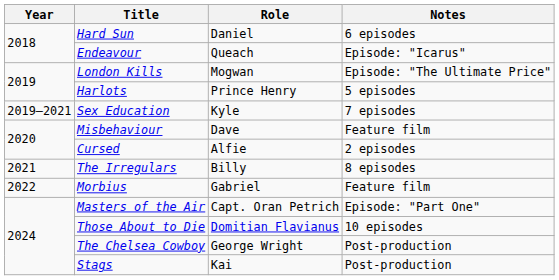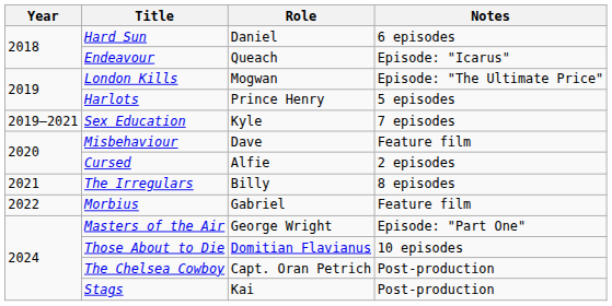Masters of the Air | Role: Capt. Oran Petrich -> George Wright
The Chelsea Cowboy | Role: George Wright -> Capt. Oran Petrich
